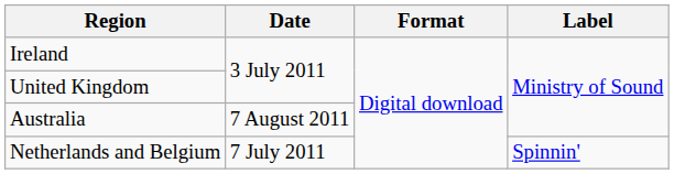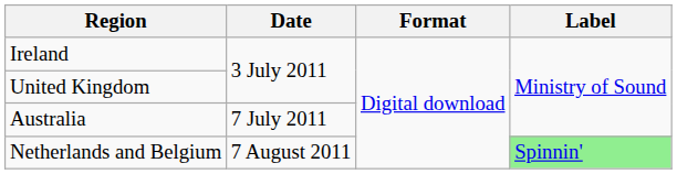Australia | Date: 7 August 2011 -> 7 July 2011
Netherlands and Belgium | Date: 7 July 2011 -> 7 August 2011
Netherlands and Belgium | Label: no background -> lightgreen background
